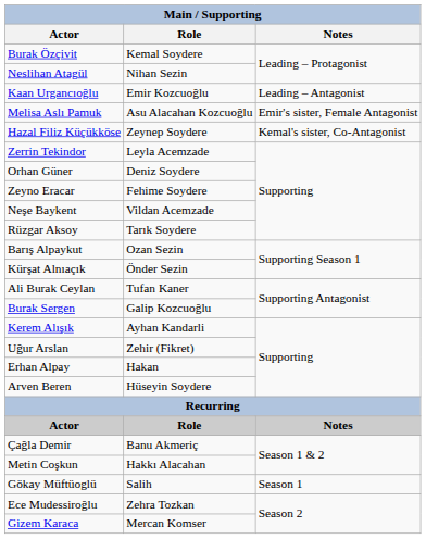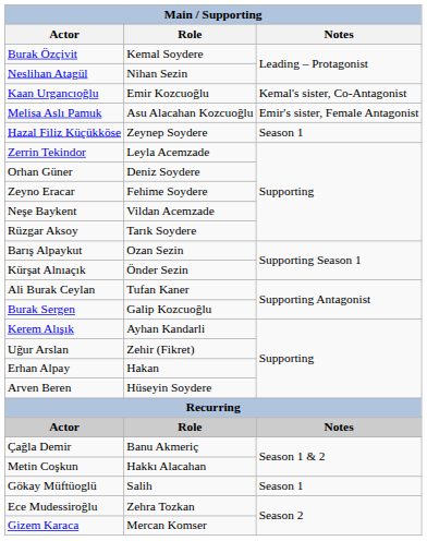Kaan Urgancıoğlu | Notes: Leading – Antagonist -> Kemal's sister, Co-Antagonist
Hazal Filiz Küçükköse | Notes: Kemal's sister, Co-Antagonist -> Season 1
